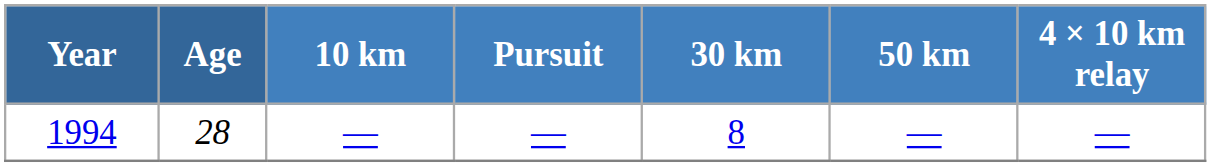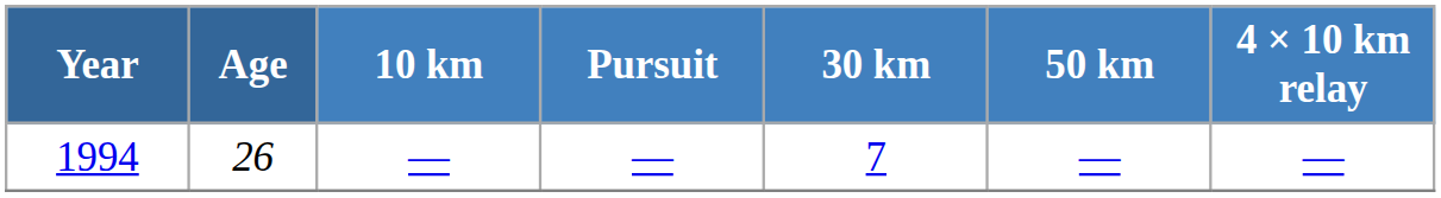1994 | Age: 28 -> 26
1994 | 30 km: 8 -> 7
